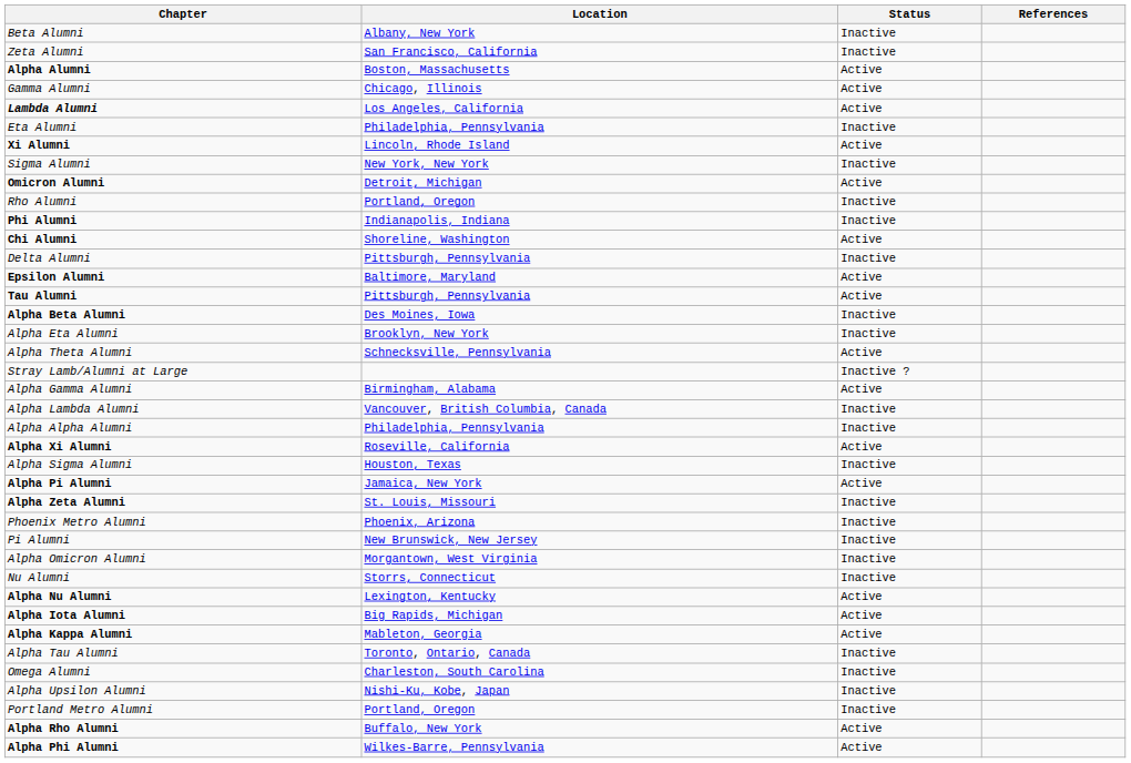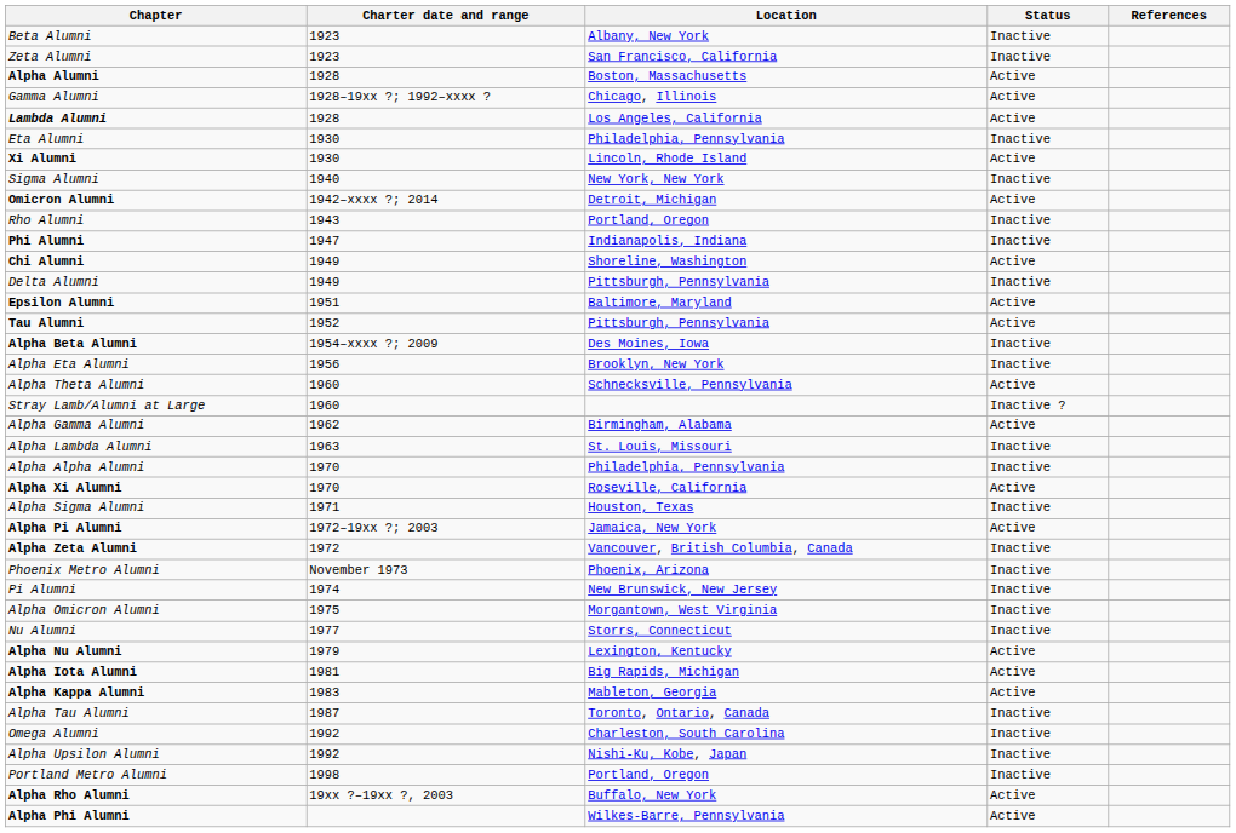+ column: Charter date and range | 1923 | 1923 | 1928 | 1928–19xx ?; 1992–xxxx ? | 1928 | 1930 | 1930 | 1940 | 1942–xxxx ?; 2014 | 1943 | 1947 | 1949 | 1949 | 1951 | 1952 | 1954–xxxx ?; 2009 | 1956 | 1960 | 1960 | 1962 | 1963 | 1970 | 1970 | 1971 | 1972–19xx ?; 2003 | 1972 | November 1973 | 1974 | 1975 | 1977 | 1979 | 1981 | 1983 | 1987 | 1992 | 1992 | 1998 | 19xx ?–19xx ?, 2003
Alpha Lambda Alumni | Location: Vancouver, British Columbia, Canada -> St. Louis, Missouri
Alpha Zeta Alumni | Location: St. Louis, Missouri -> Vancouver, British Columbia, Canada
